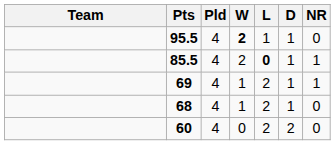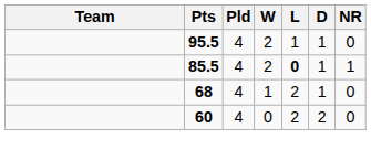95.5 | W: bold -> normal
- row: 69 | 4 | 1 | 2 | 1 | 1
